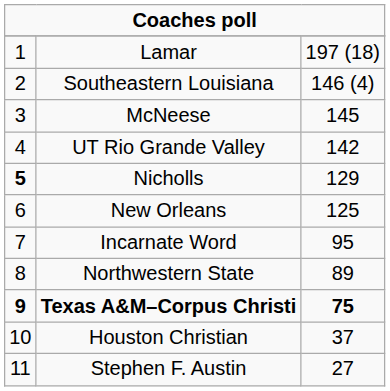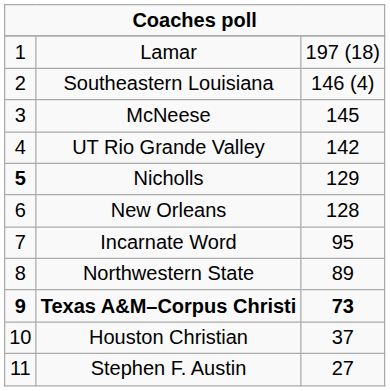New Orleans | column 3: 125 -> 128
Texas A&M–Corpus Christi | column 3: 75 -> 73
